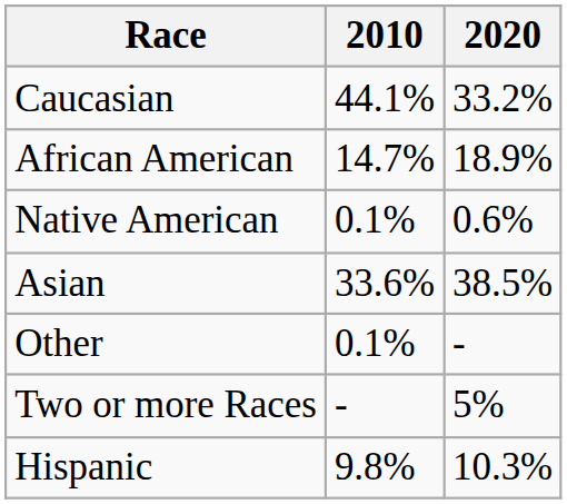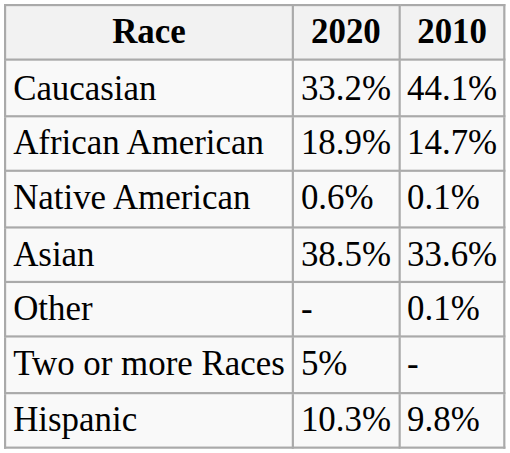columns swapped: 2010 <-> 2020
